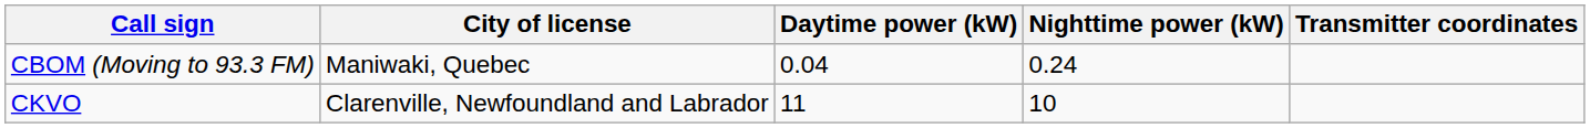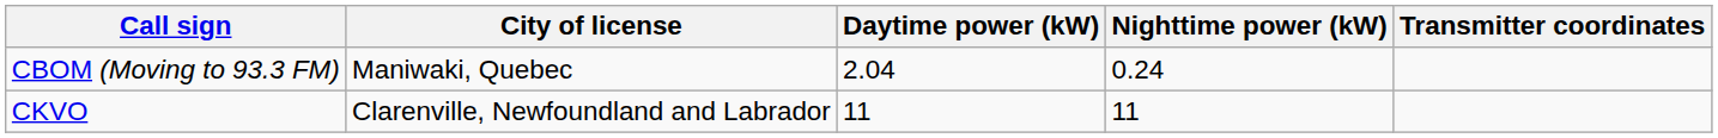CBOM (Moving to 93.3 FM) | Daytime power (kW): 0.04 -> 2.04
CKVO | Nighttime power (kW): 10 -> 11
